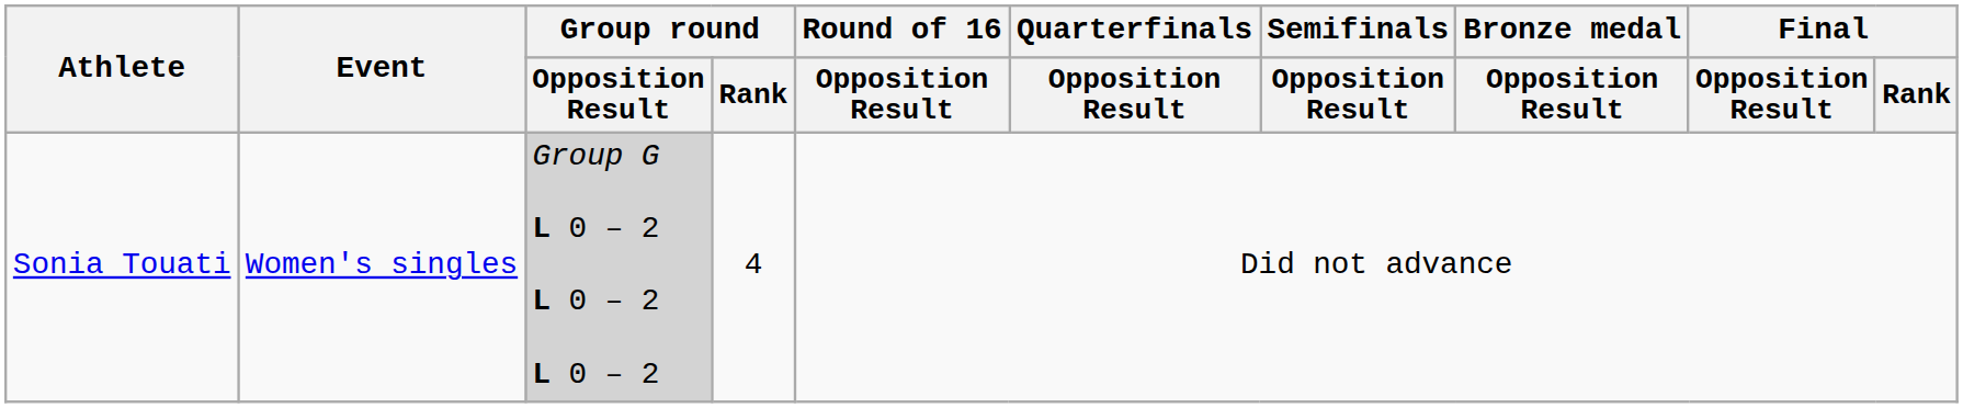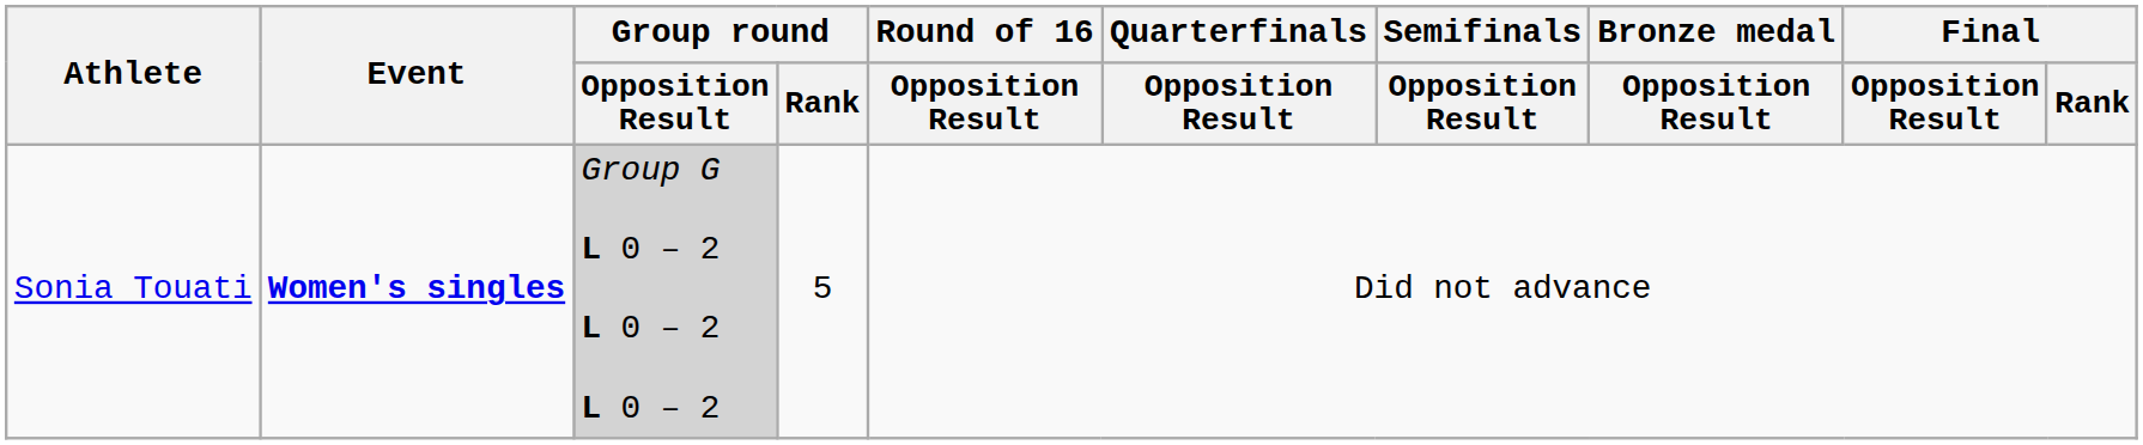Sonia Touati | Event: normal -> bold
Sonia Touati | Group round / Rank: 4 -> 5
